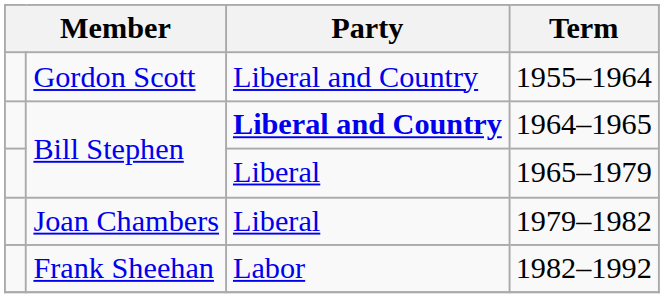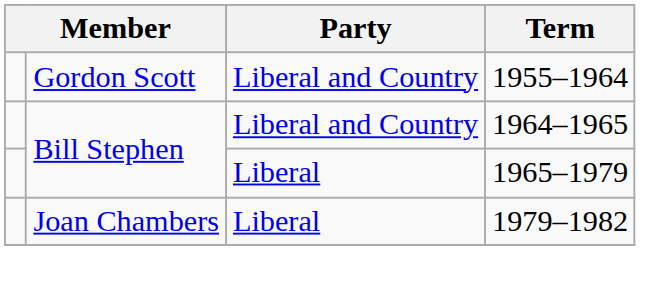1964–1965 | Party: bold -> normal
- row: Frank Sheehan | Labor | 1982–1992
